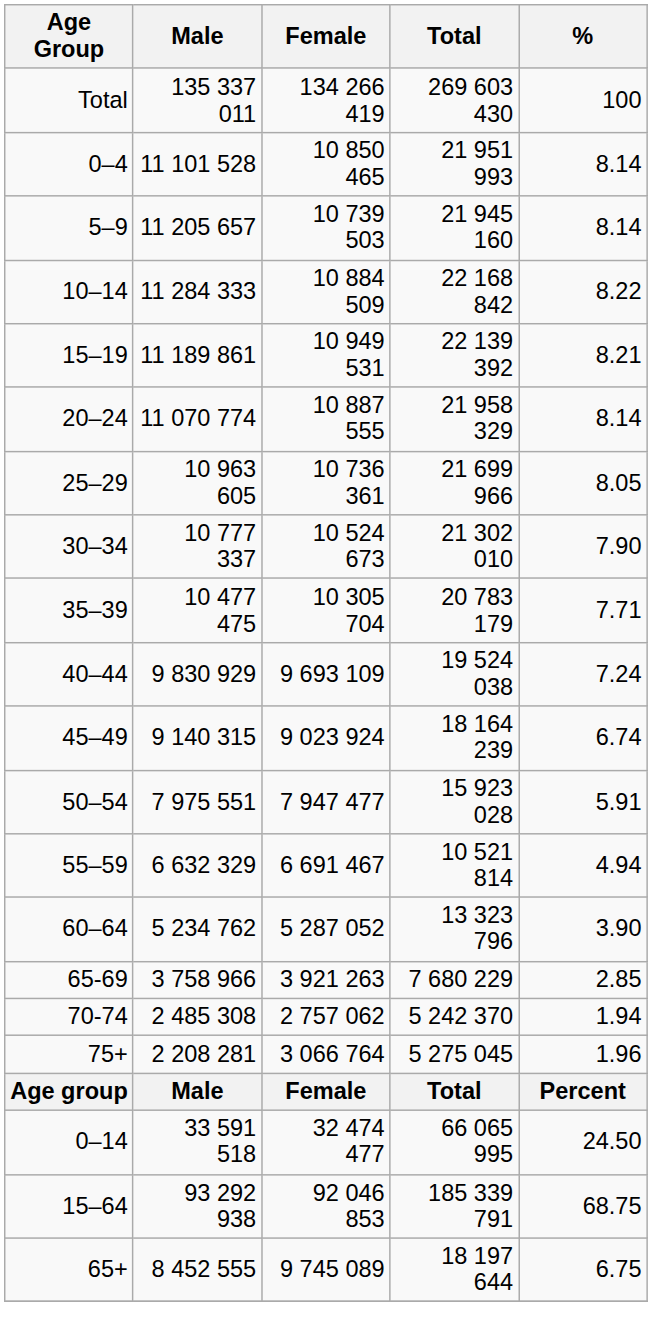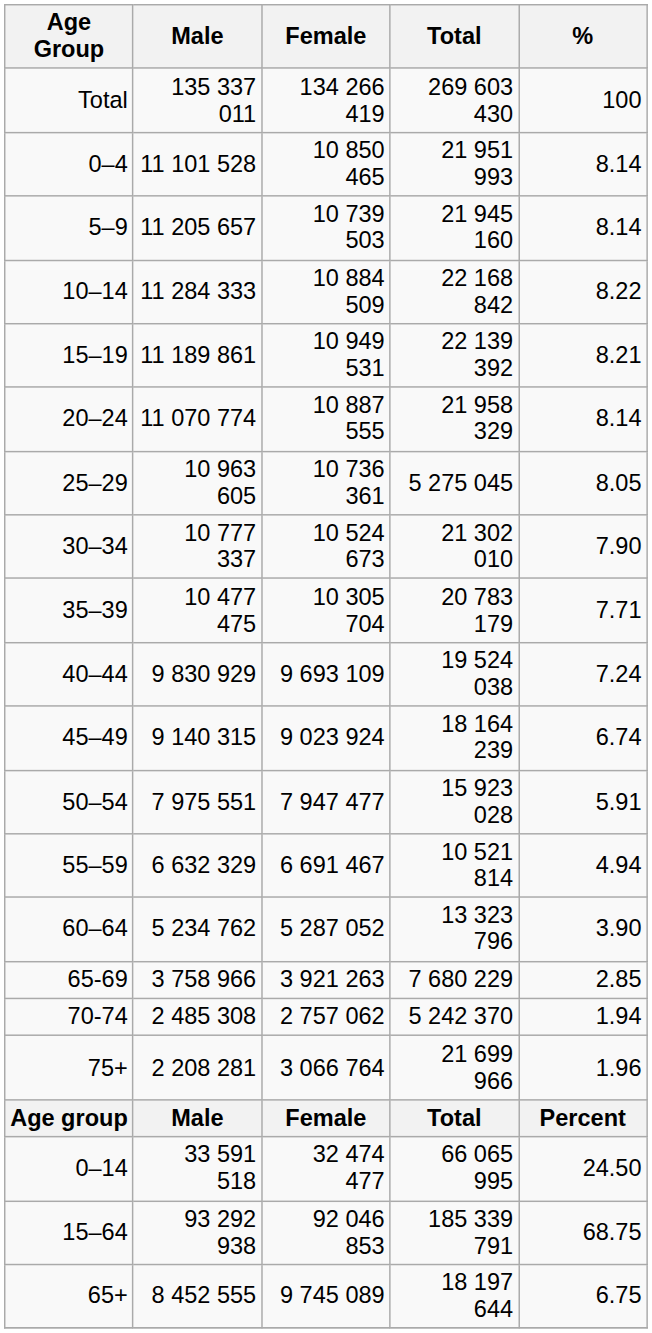25–29 | Total: 21 699 966 -> 5 275 045
75+ | Total: 5 275 045 -> 21 699 966
